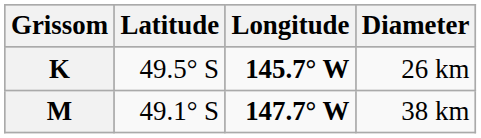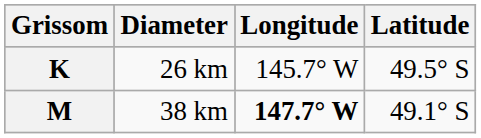columns swapped: Latitude <-> Diameter
K | Longitude: bold -> normal
